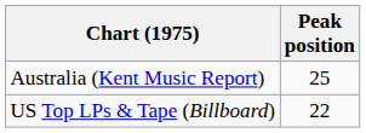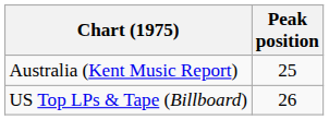US Top LPs & Tape (Billboard) | Peak position: 22 -> 26
